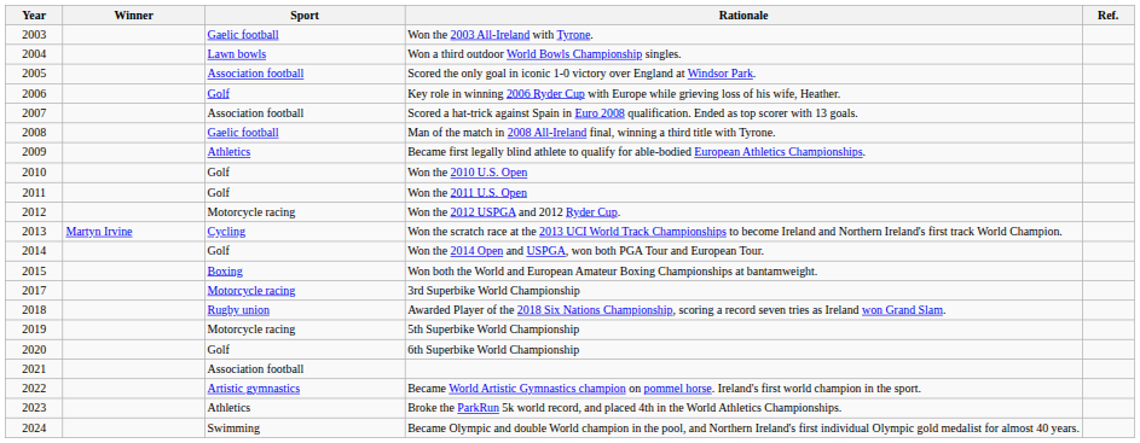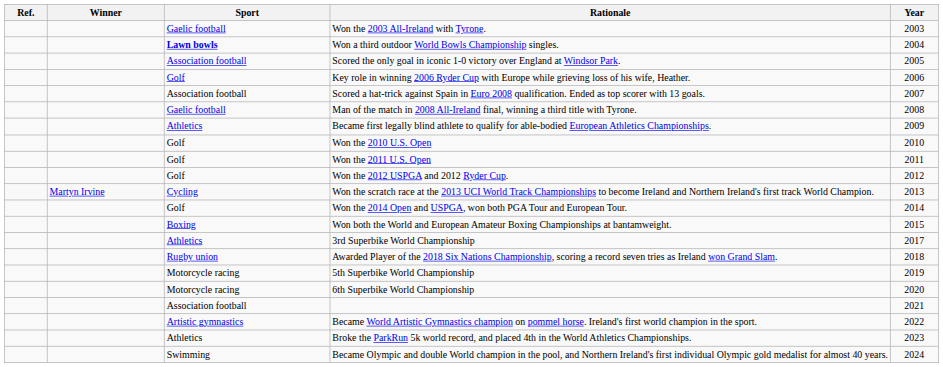columns swapped: Year <-> Ref.
Won a third outdoor World Bowls Championship singles. | Sport: normal -> bold
Won the 2012 USPGA and 2012 Ryder Cup. | Sport: Motorcycle racing -> Golf
3rd Superbike World Championship | Sport: Motorcycle racing -> Athletics
6th Superbike World Championship | Sport: Golf -> Motorcycle racing
